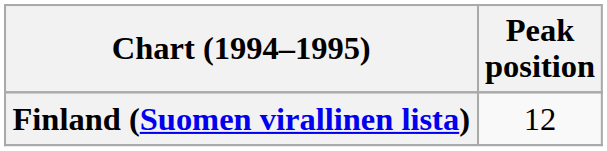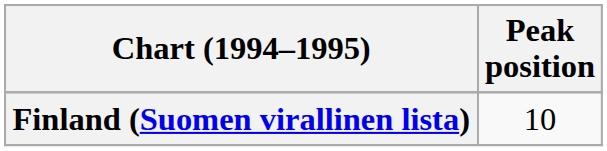Finland (Suomen virallinen lista) | Peak position: 12 -> 10
